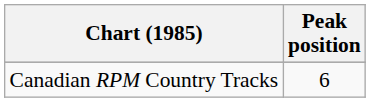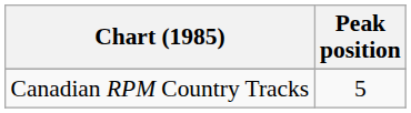Canadian RPM Country Tracks | Peak position: 6 -> 5
